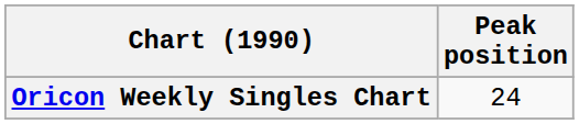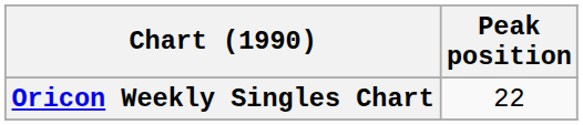Oricon Weekly Singles Chart | Peak position: 24 -> 22
